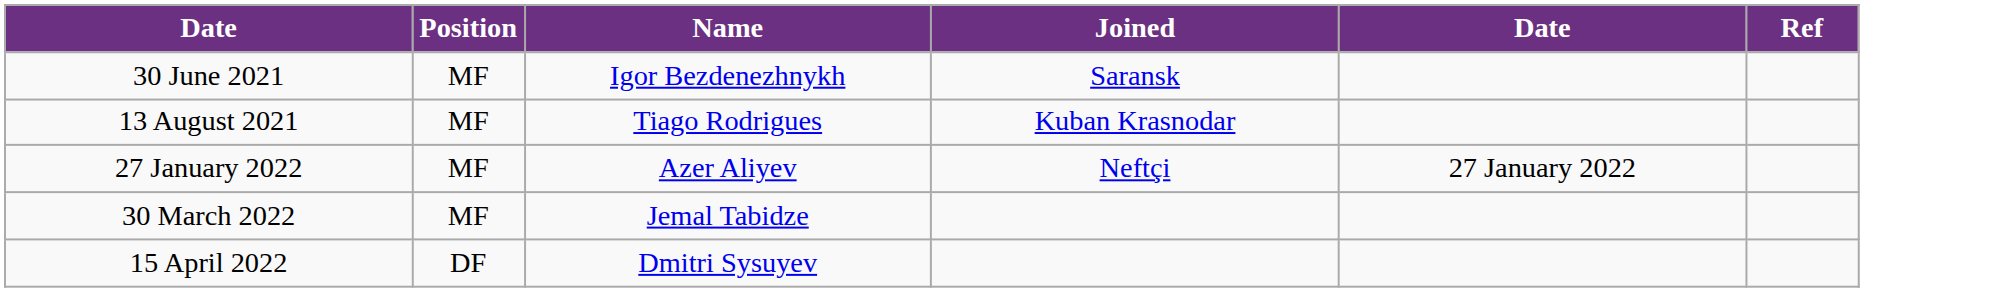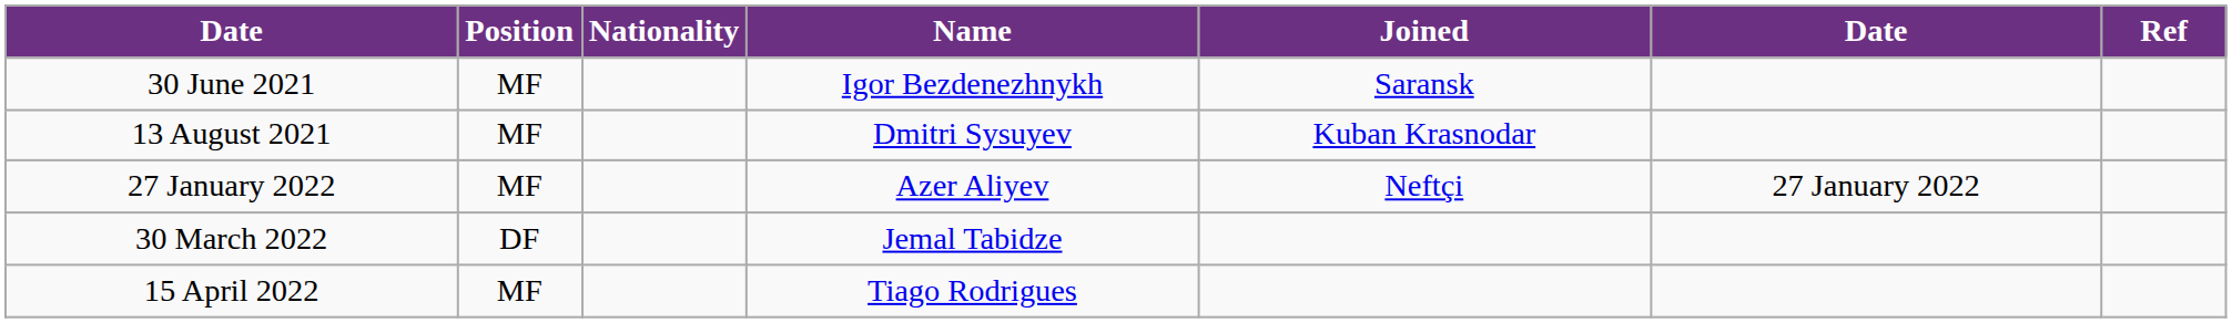+ column: Nationality
13 August 2021 | Name: Tiago Rodrigues -> Dmitri Sysuyev
30 March 2022 | Position: MF -> DF
15 April 2022 | Position: DF -> MF
15 April 2022 | Name: Dmitri Sysuyev -> Tiago Rodrigues
